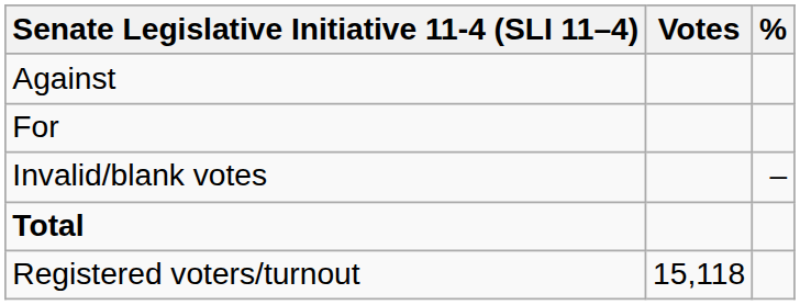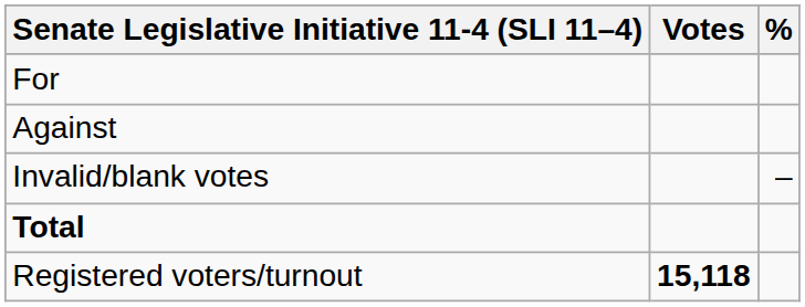rows swapped: For <-> Against
Registered voters/turnout | Votes: normal -> bold
